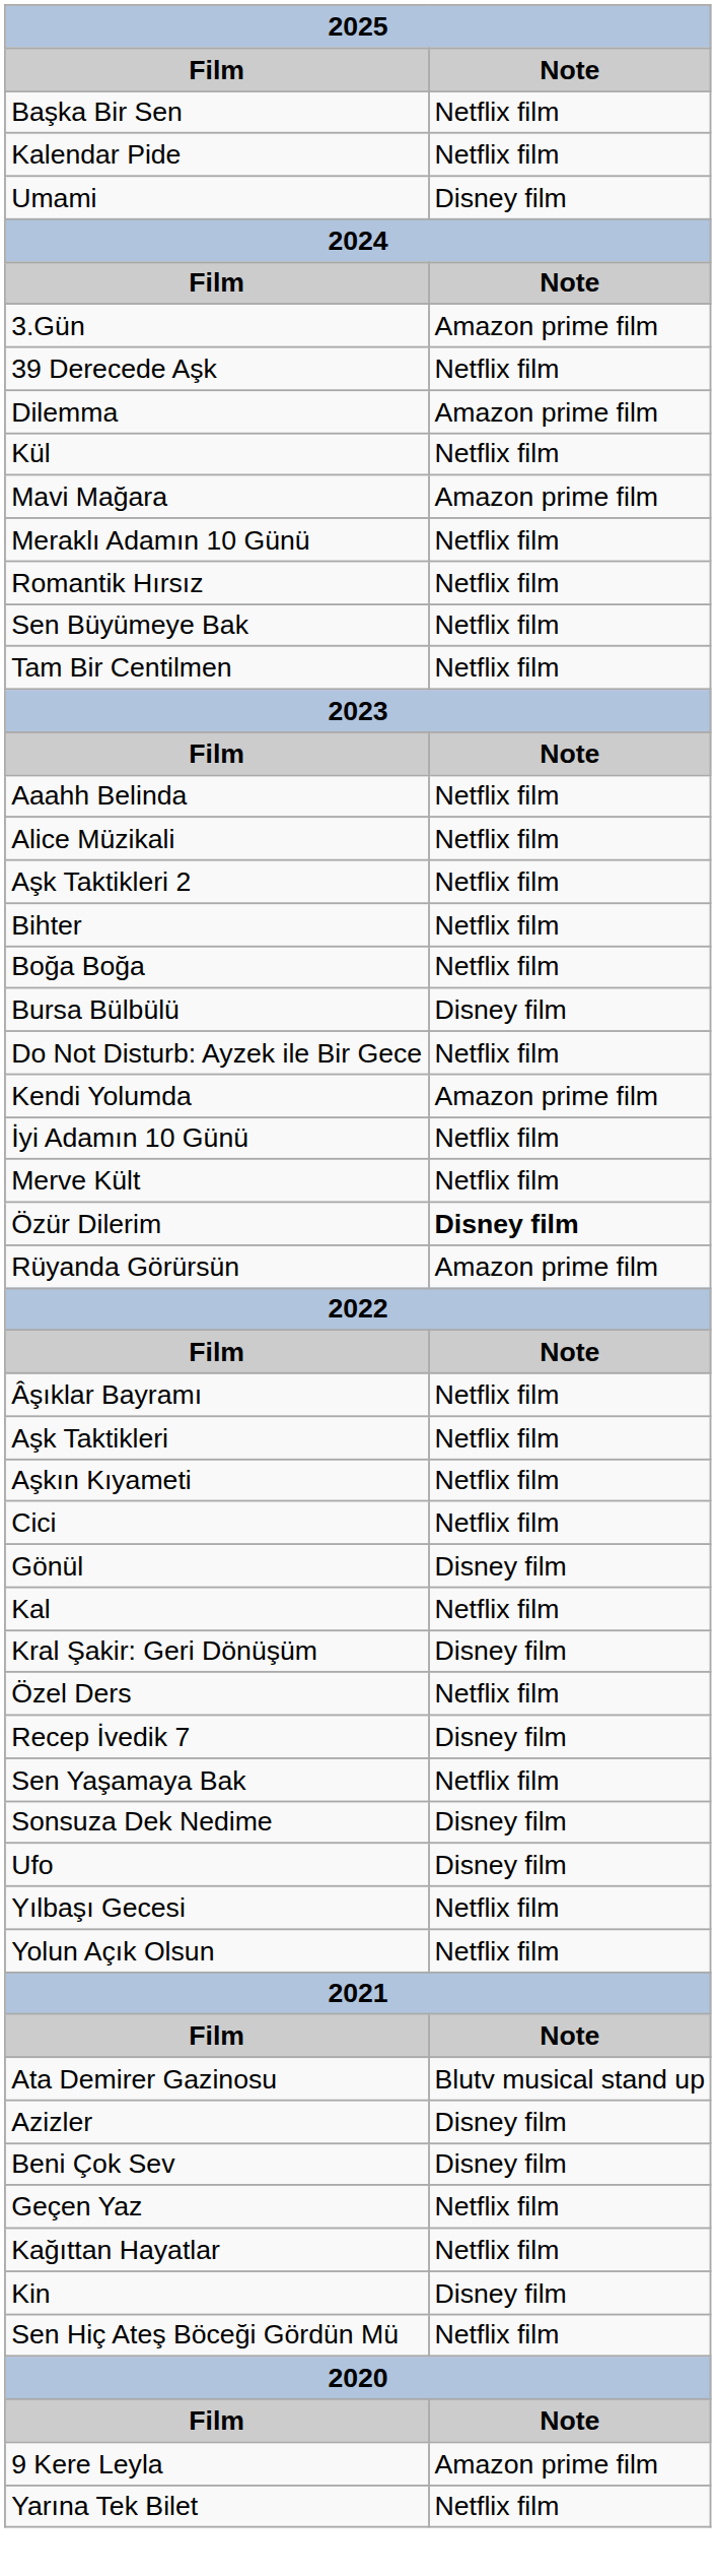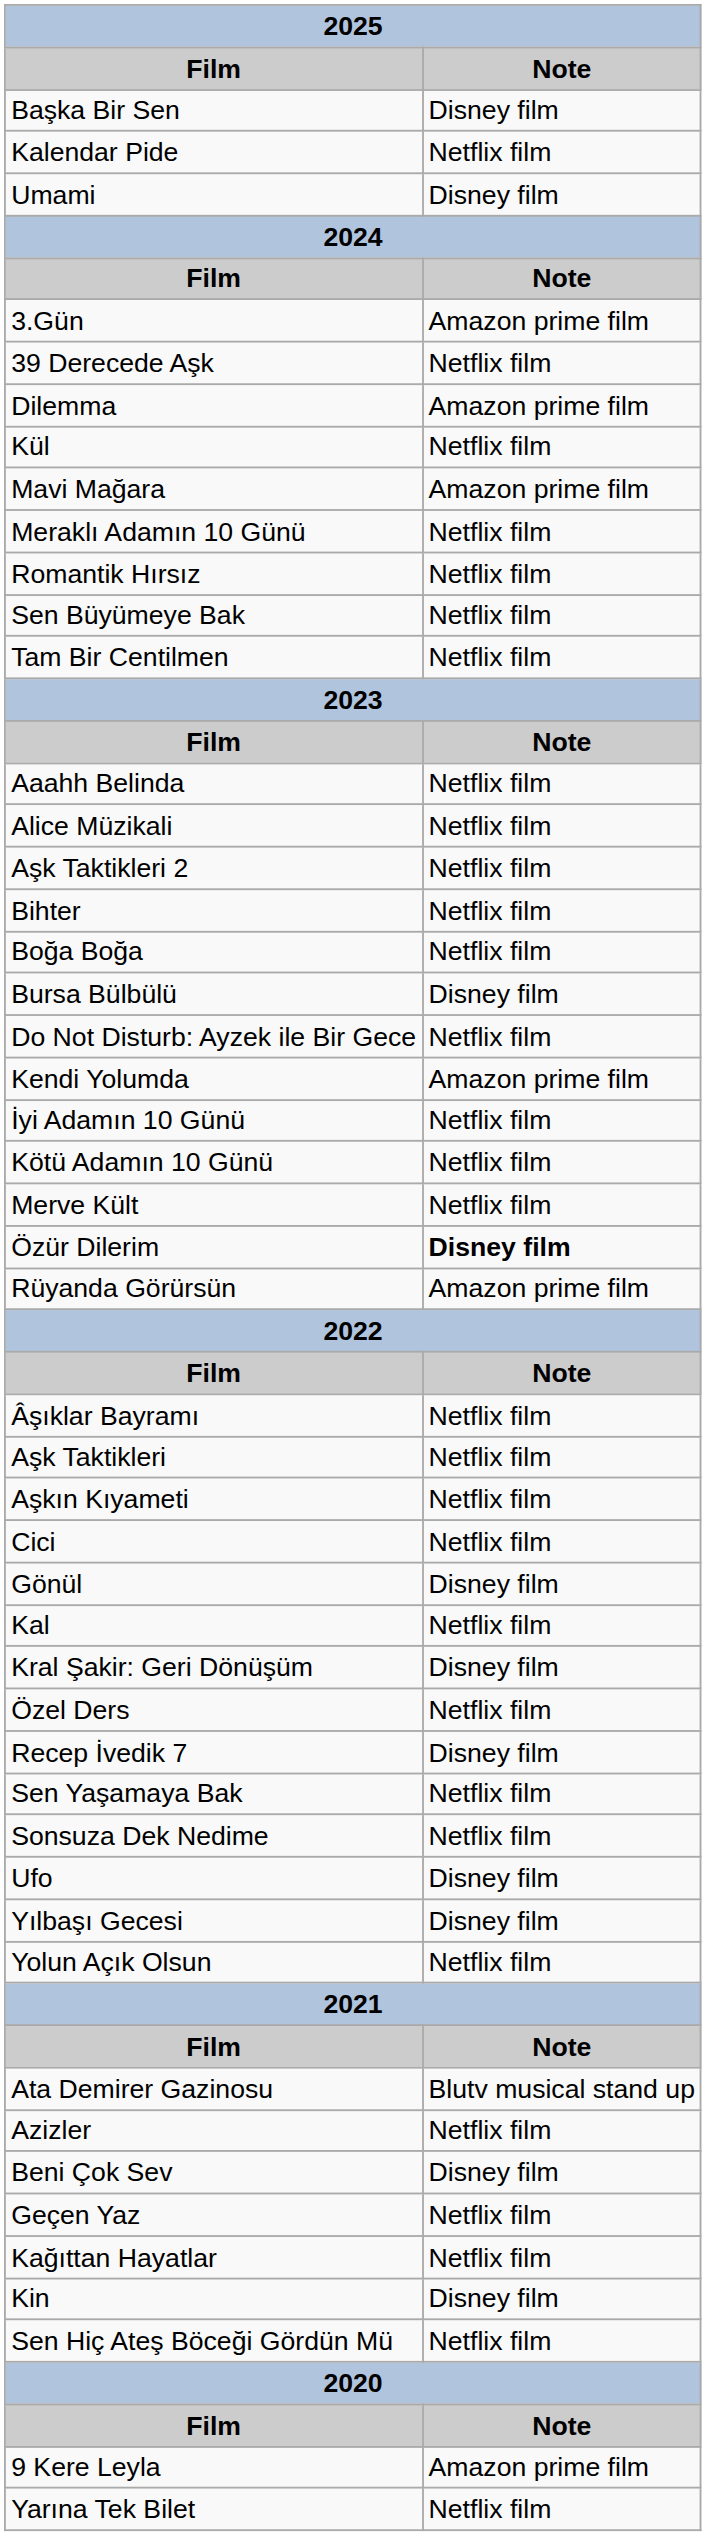Başka Bir Sen | Note: Netflix film -> Disney film
+ row: Kötü Adamın 10 Günü | Netflix film
Sonsuza Dek Nedime | Note: Disney film -> Netflix film
Yılbaşı Gecesi | Note: Netflix film -> Disney film
Azizler | Note: Disney film -> Netflix film
